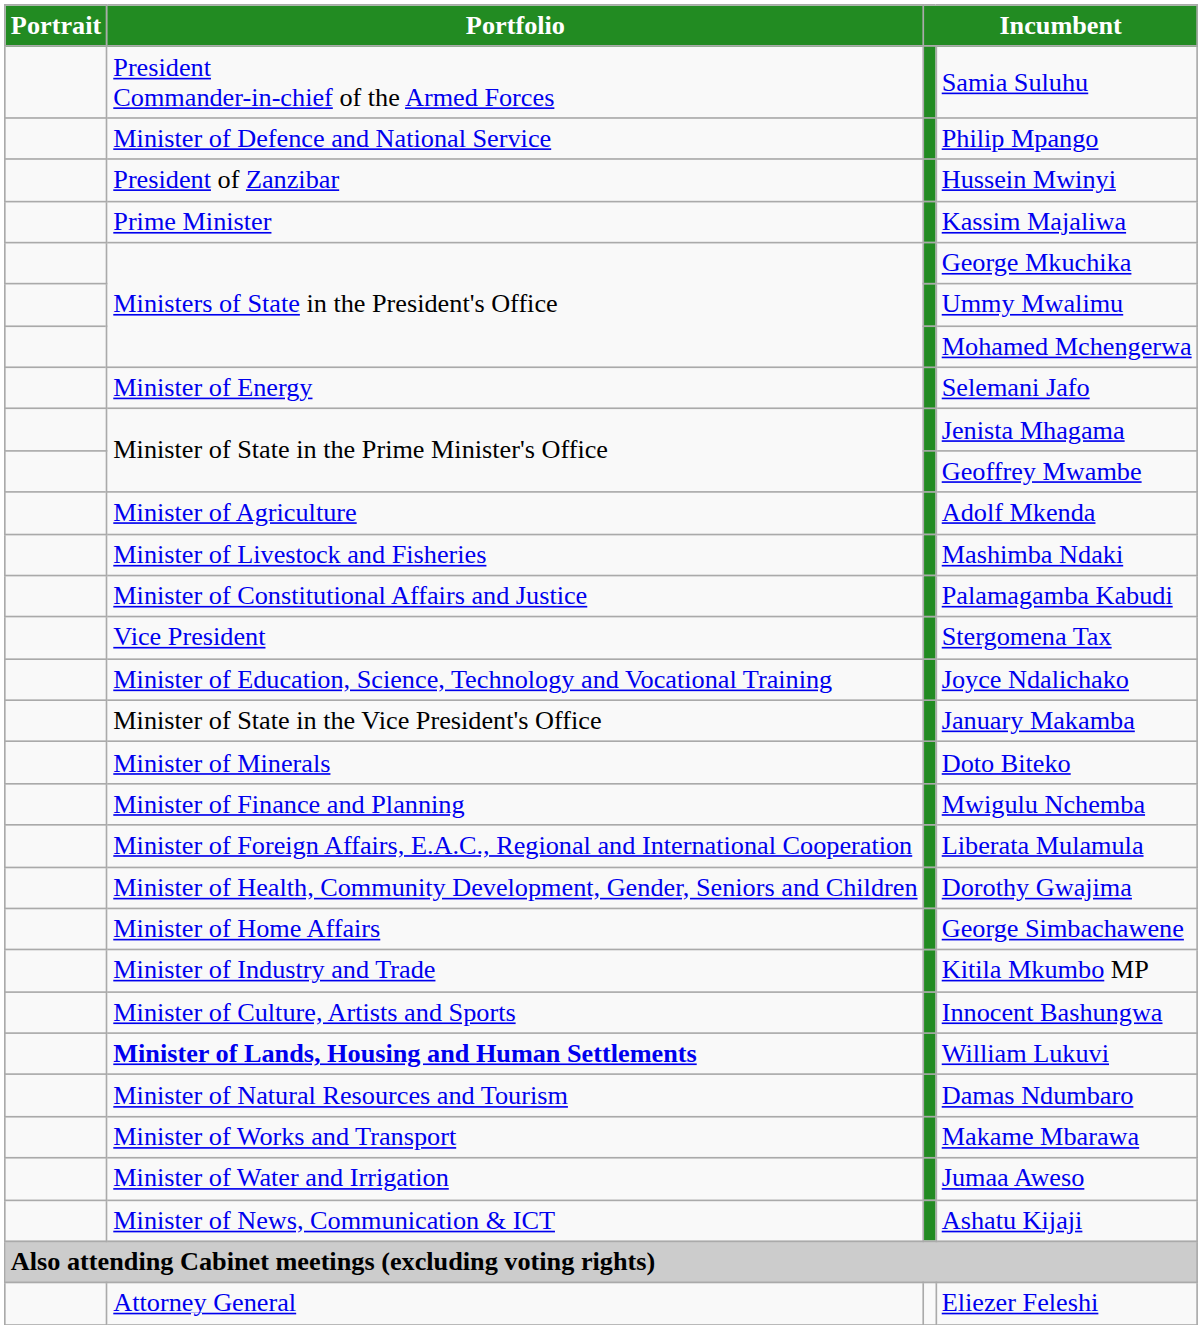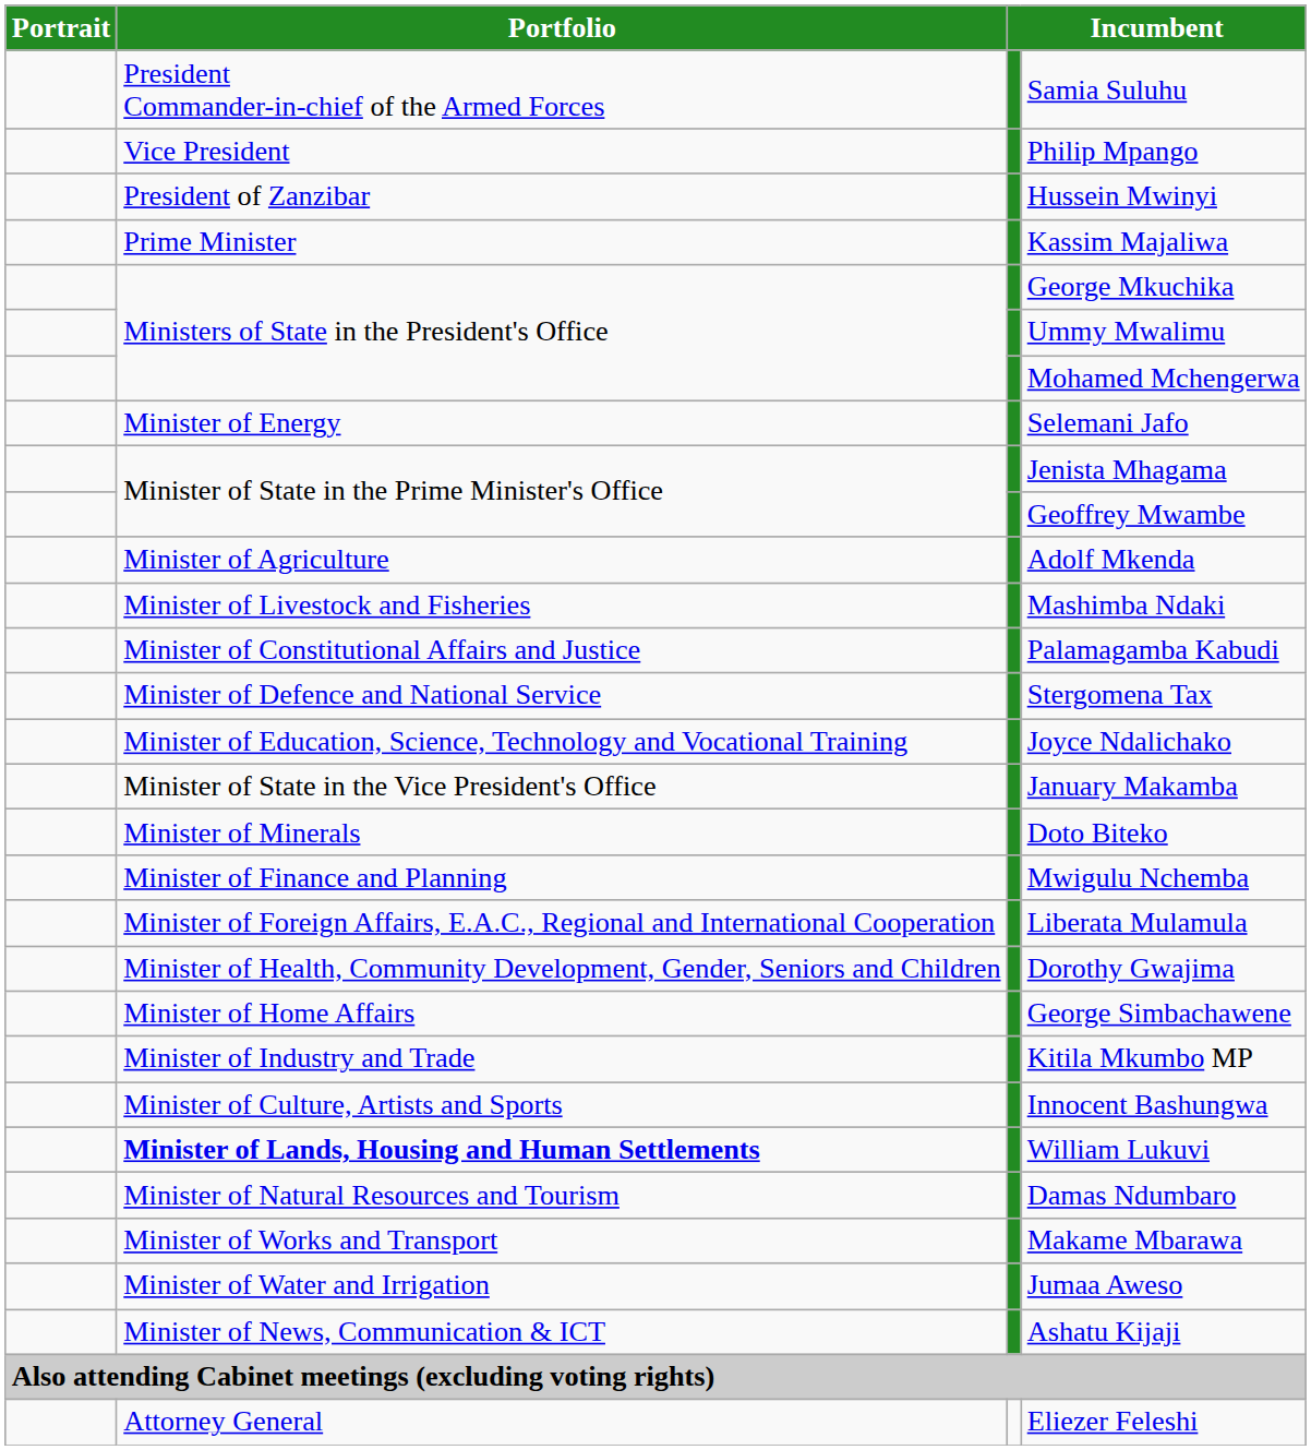Philip Mpango | Portfolio: Minister of Defence and National Service -> Vice President
Stergomena Tax | Portfolio: Vice President -> Minister of Defence and National Service
